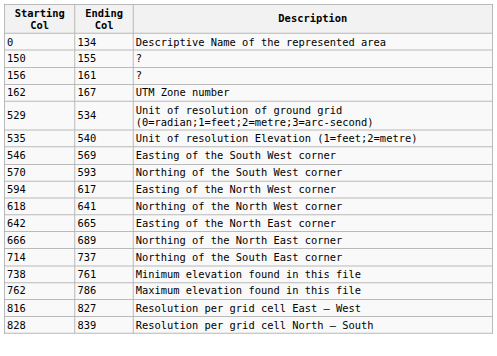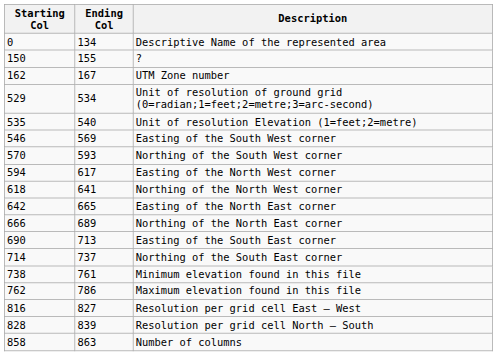- row: 156 | 161 | ?
+ row: 690 | 713 | Easting of the South East corner
+ row: 858 | 863 | Number of columns
